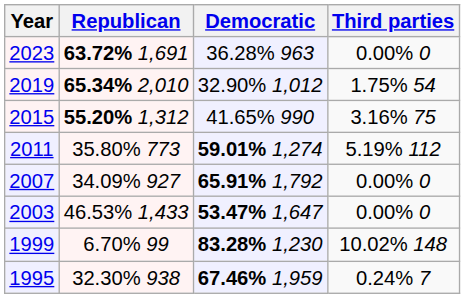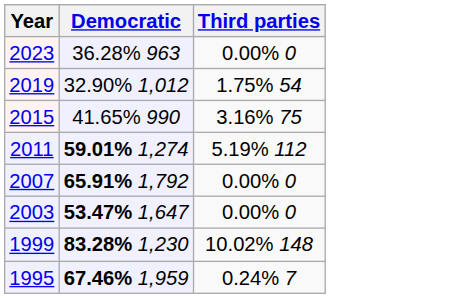- column: Republican | 63.72% 1,691 | 65.34% 2,010 | 55.20% 1,312 | 35.80% 773 | 34.09% 927 | 46.53% 1,433 | 6.70% 99 | 32.30% 938
